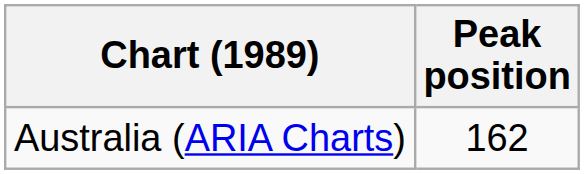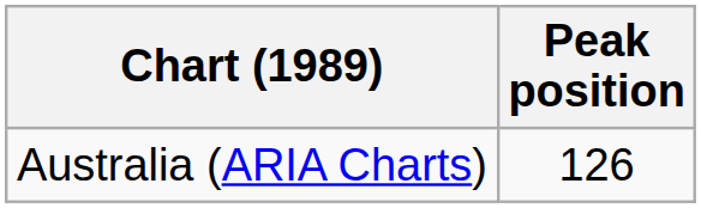Australia (ARIA Charts) | Peak position: 162 -> 126
